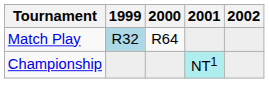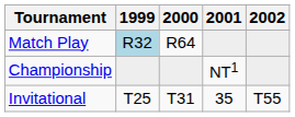Championship | 2001: paleturquoise background -> no background
+ row: Invitational | T25 | T31 | 35 | T55
